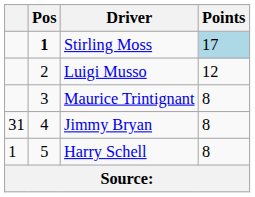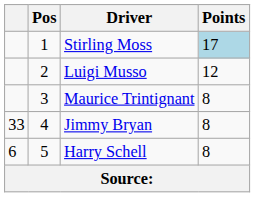Stirling Moss | Pos: bold -> normal
Jimmy Bryan | column 1: 31 -> 33
Harry Schell | column 1: 1 -> 6
